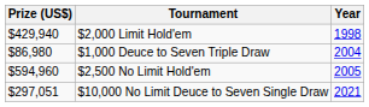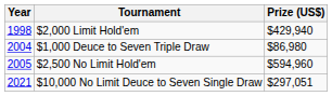columns swapped: Year <-> Prize (US$)
